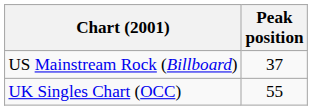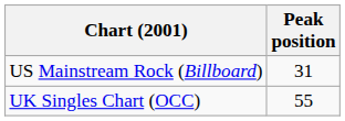US Mainstream Rock (Billboard) | Peak position: 37 -> 31
